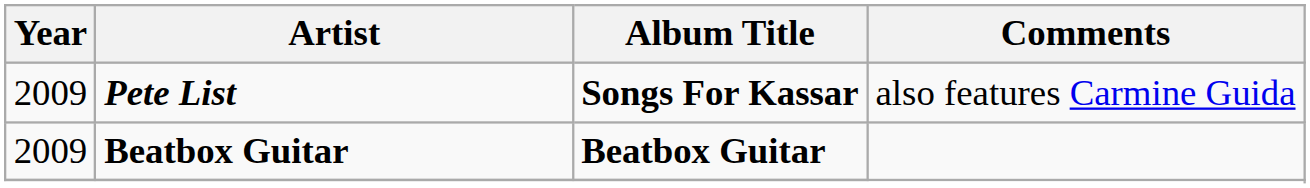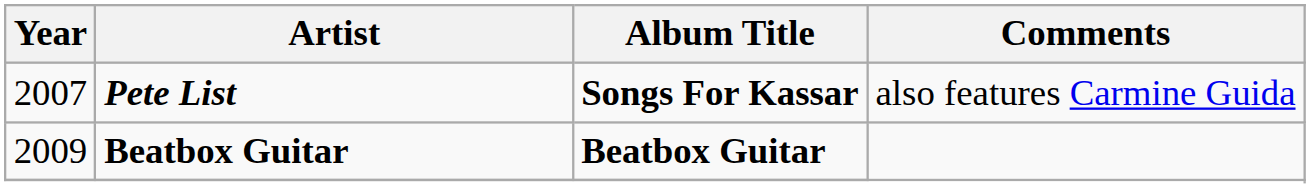Pete List | Year: 2009 -> 2007
